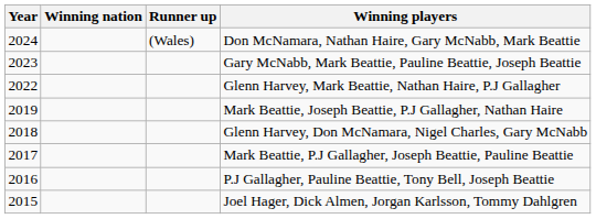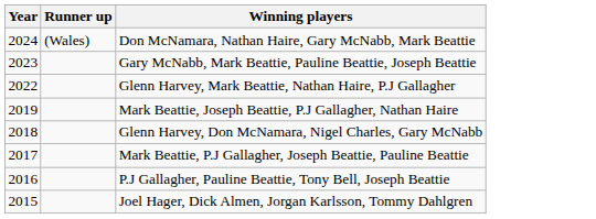- column: Winning nation
